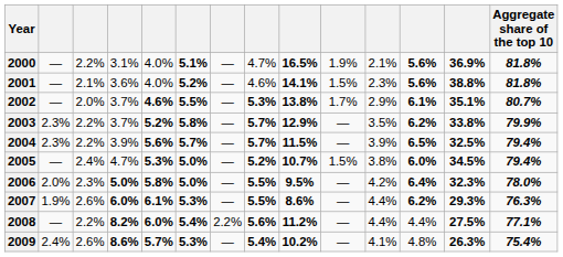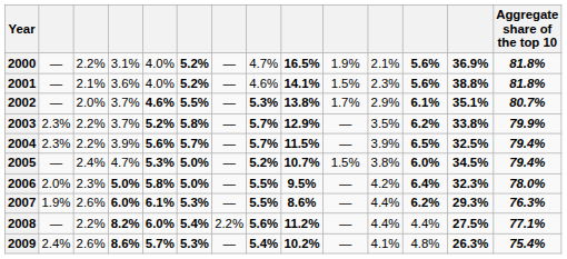2000 | column 6: 5.1% -> 5.2%
